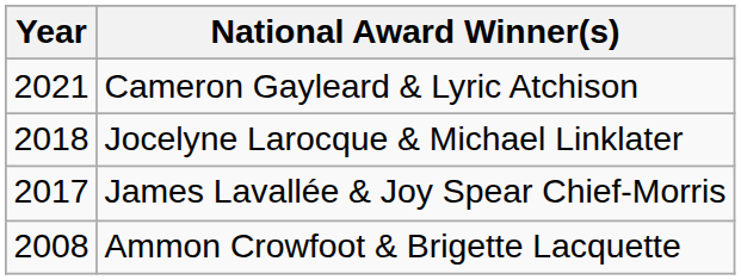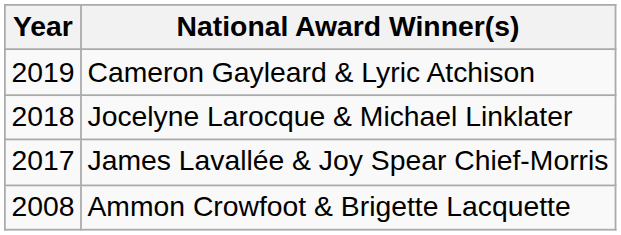Cameron Gayleard & Lyric Atchison | Year: 2021 -> 2019
